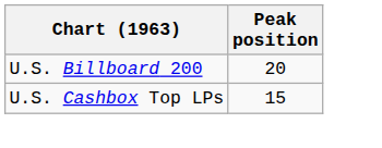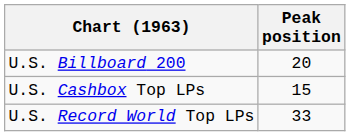+ row: U.S. Record World Top LPs | 33
